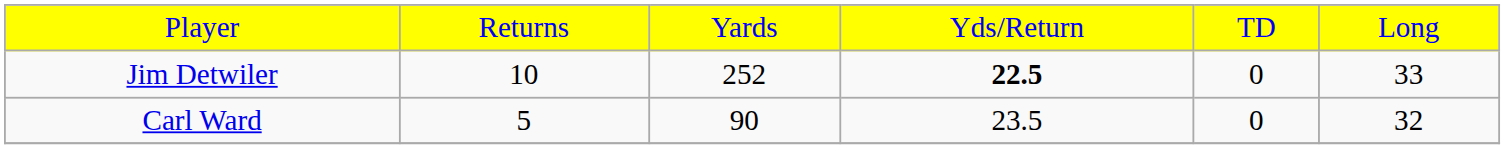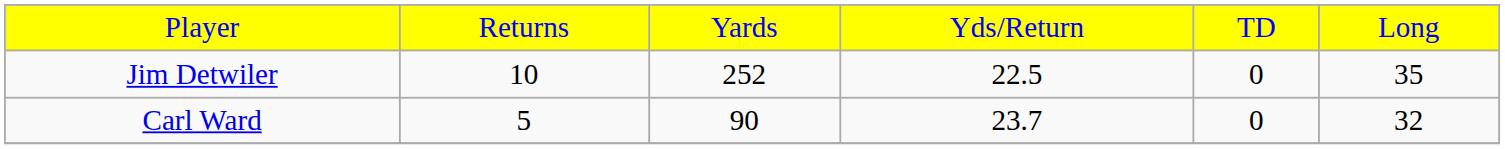Jim Detwiler | column 4: bold -> normal
Jim Detwiler | column 6: 33 -> 35
Carl Ward | column 4: 23.5 -> 23.7
